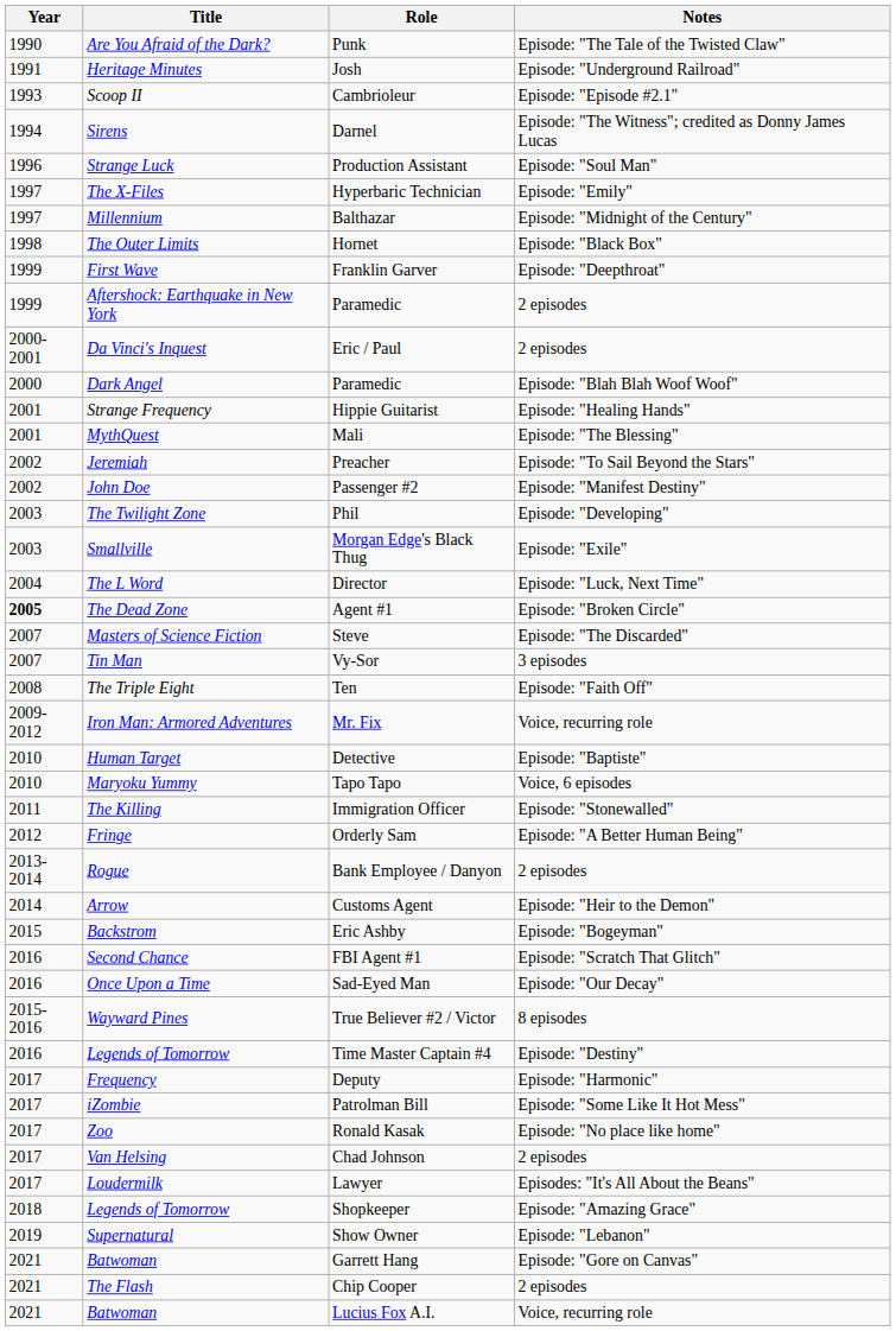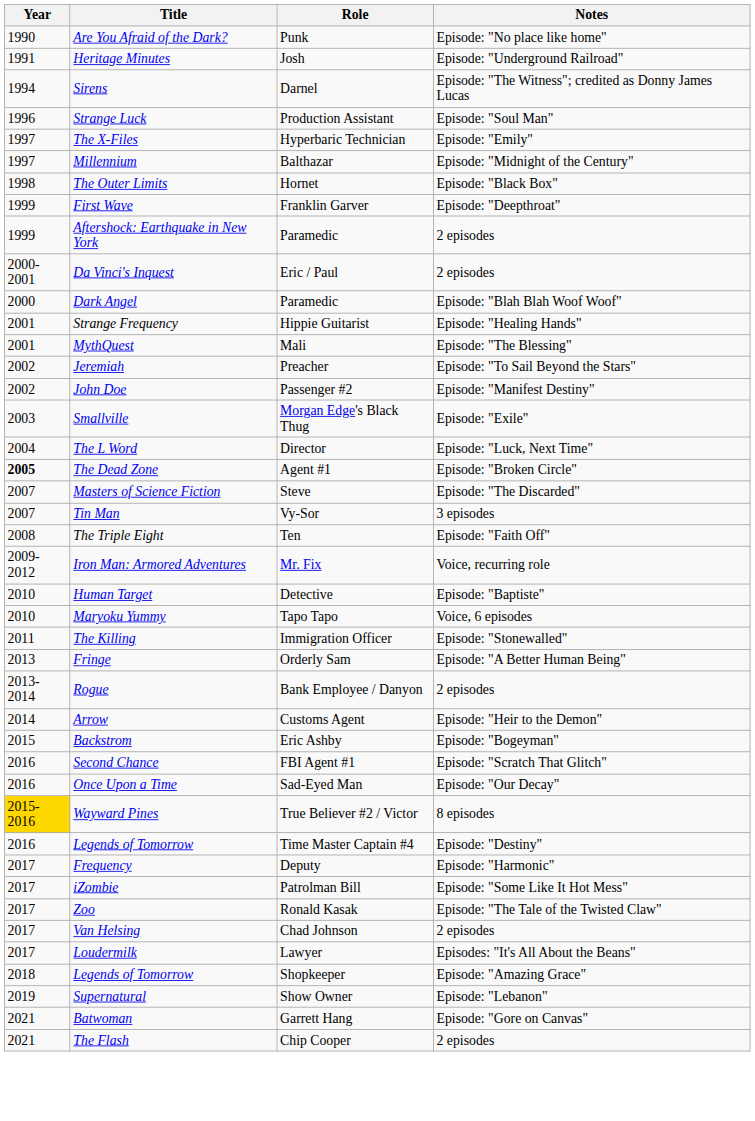Punk | Notes: Episode: "The Tale of the Twisted Claw" -> Episode: "No place like home"
- row: 1993 | Scoop II | Cambrioleur | Episode: "Episode #2.1"
- row: 2003 | The Twilight Zone | Phil | Episode: "Developing"
Orderly Sam | Year: 2012 -> 2013
True Believer #2 / Victor | Year: no background -> gold background
Ronald Kasak | Notes: Episode: "No place like home" -> Episode: "The Tale of the Twisted Claw"
- row: 2021 | Batwoman | Lucius Fox A.I. | Voice, recurring role
